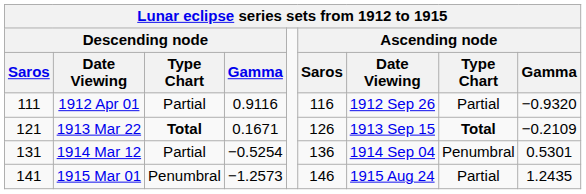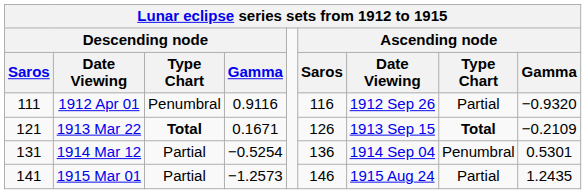1912 Apr 01 | Descending node / Type Chart: Partial -> Penumbral
1915 Mar 01 | Descending node / Type Chart: Penumbral -> Partial
